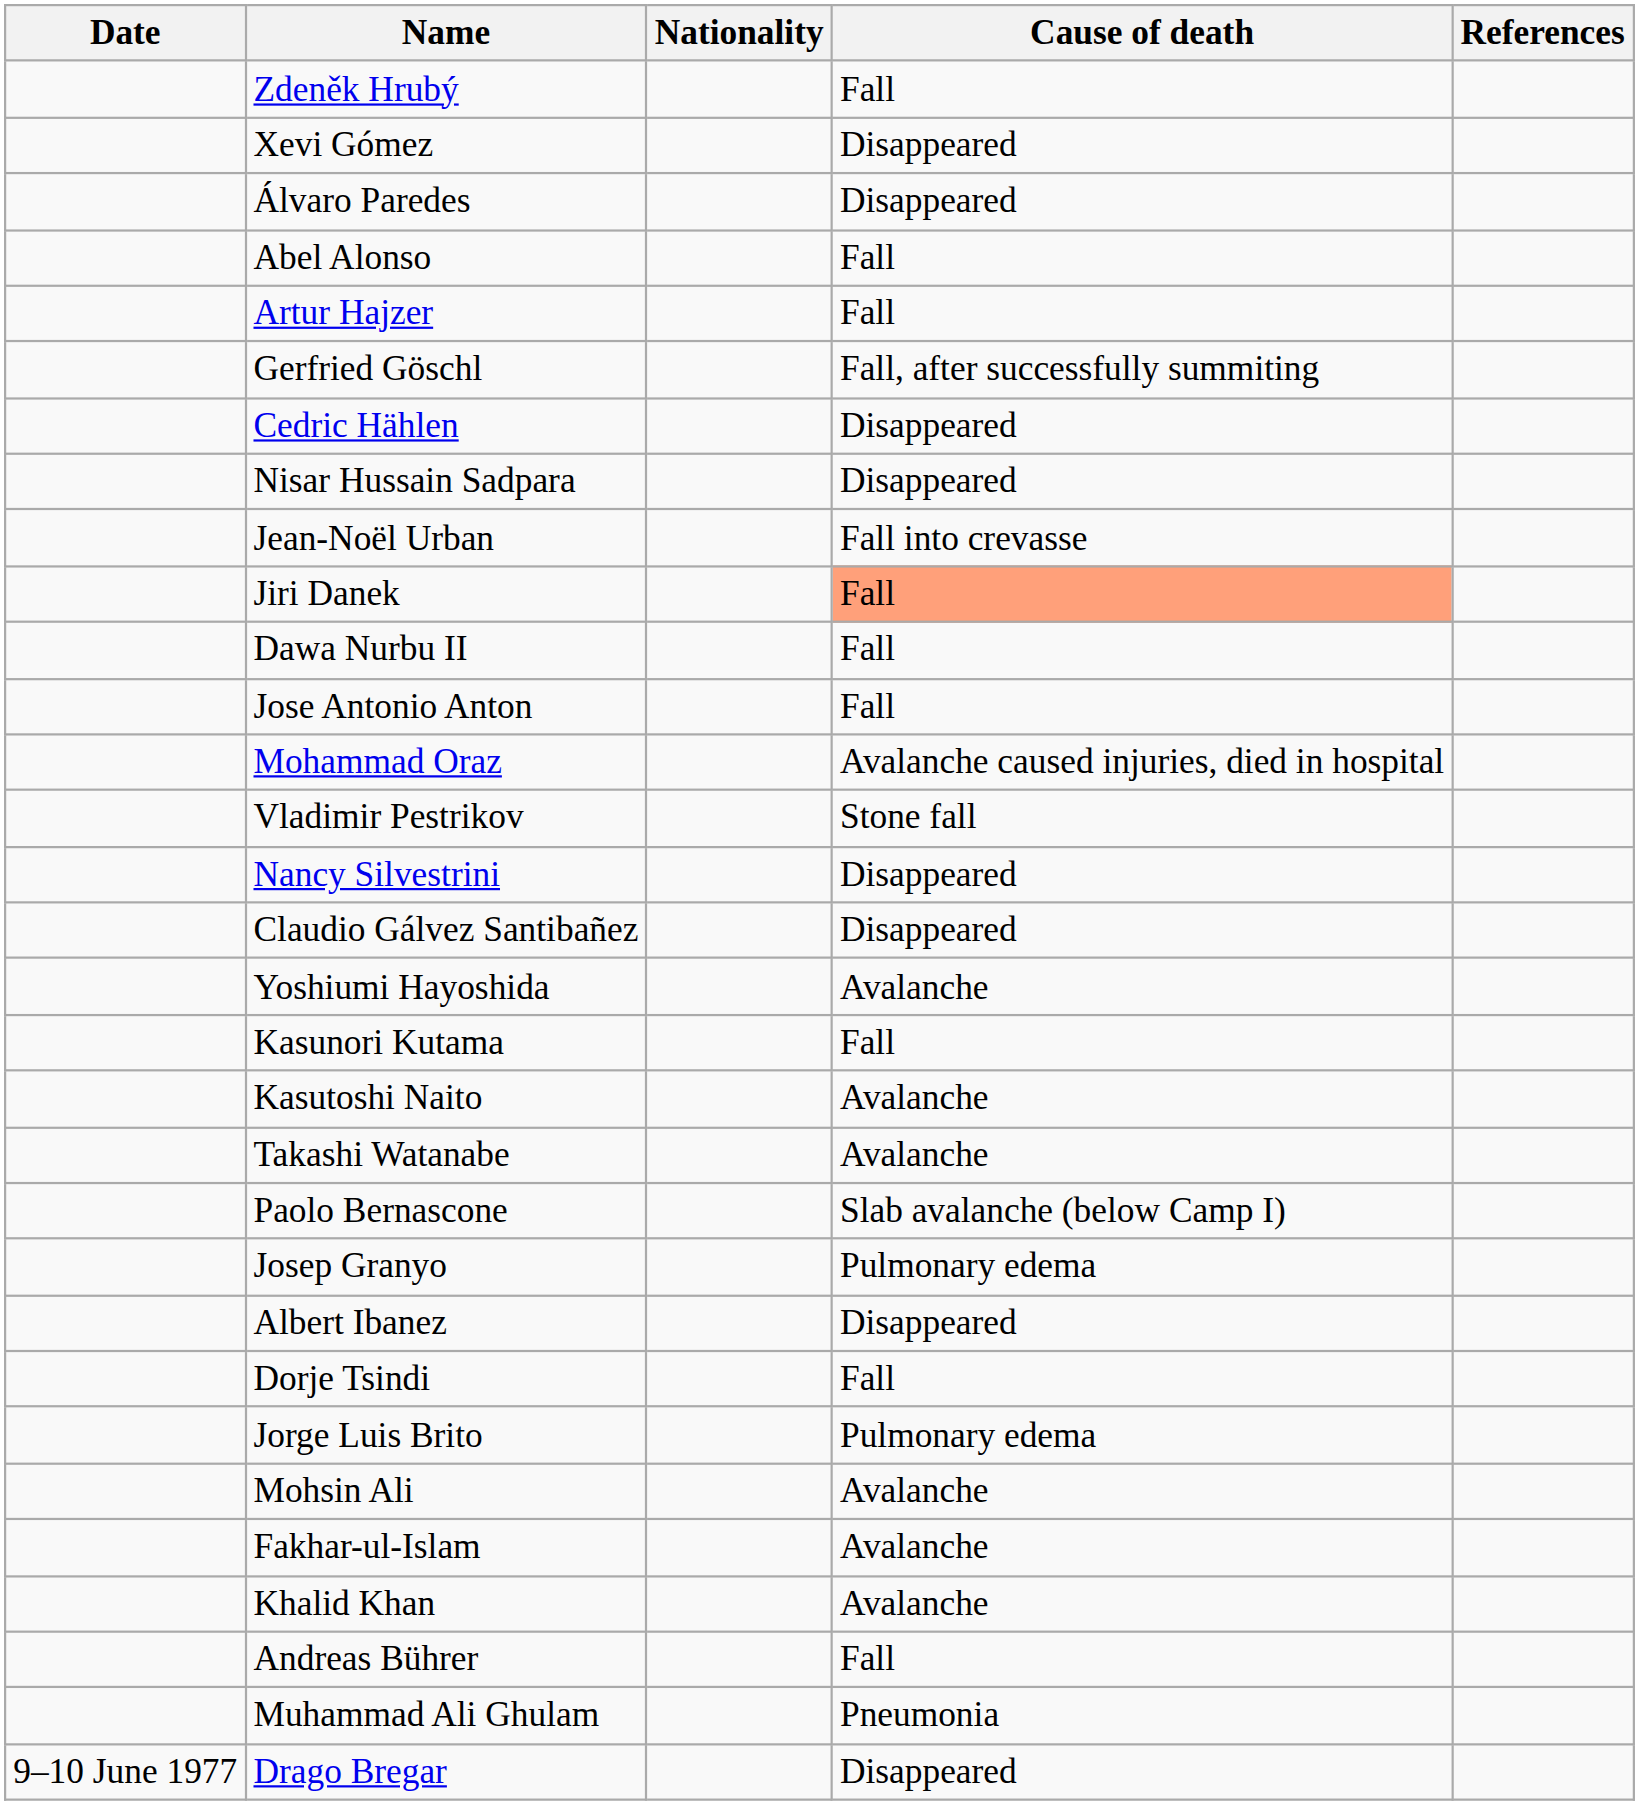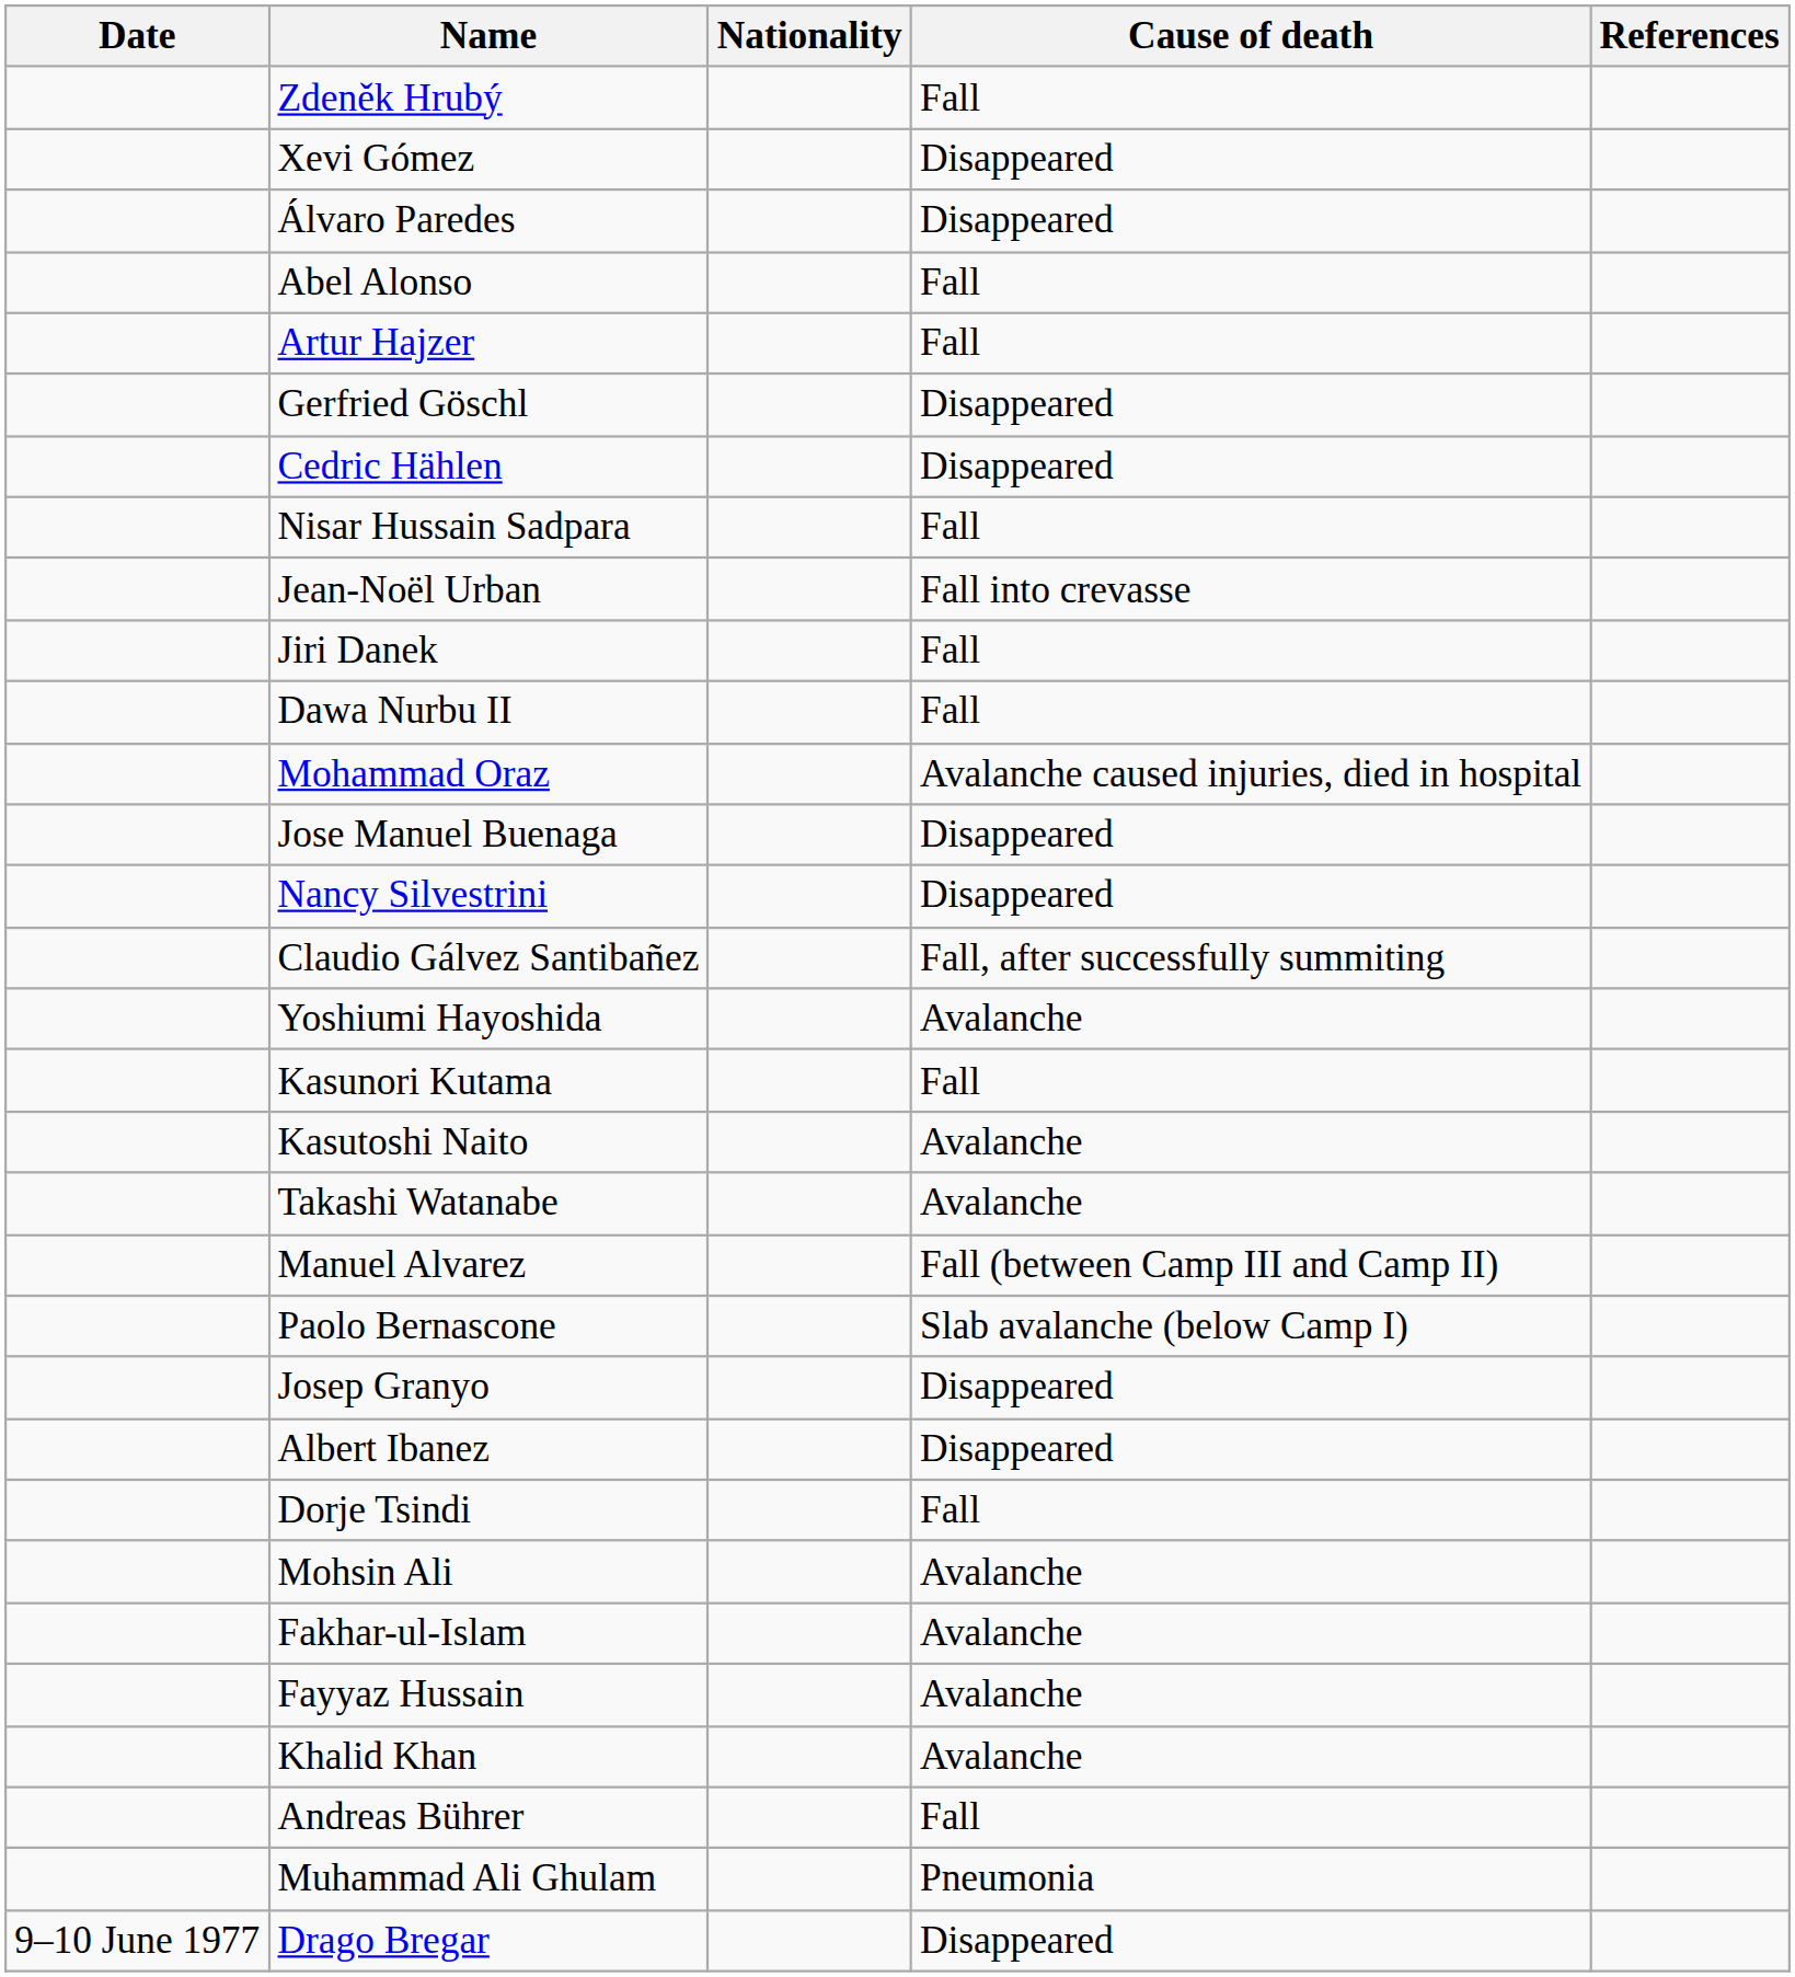Gerfried Göschl | Cause of death: Fall, after successfully summiting -> Disappeared
Nisar Hussain Sadpara | Cause of death: Disappeared -> Fall
Jiri Danek | Cause of death: lightsalmon background -> no background
- row: Jose Antonio Anton | Fall
- row: Vladimir Pestrikov | Stone fall
+ row: Jose Manuel Buenaga | Disappeared
Claudio Gálvez Santibañez | Cause of death: Disappeared -> Fall, after successfully summiting
+ row: Manuel Alvarez | Fall (between Camp III and Camp II)
Josep Granyo | Cause of death: Pulmonary edema -> Disappeared
- row: Jorge Luis Brito | Pulmonary edema
+ row: Fayyaz Hussain | Avalanche
